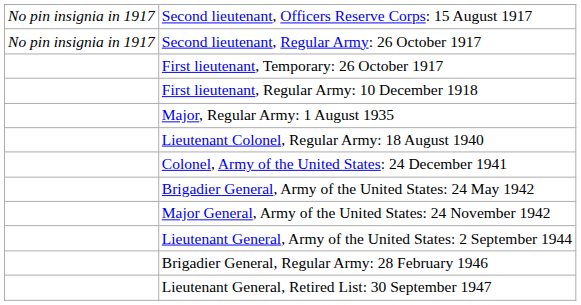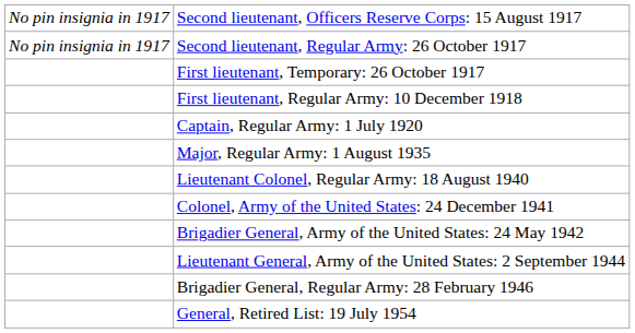+ row: Captain, Regular Army: 1 July 1920
- row: Major General, Army of the United States: 24 November 1942
- row: Lieutenant General, Retired List: 30 September 1947
+ row: General, Retired List: 19 July 1954
